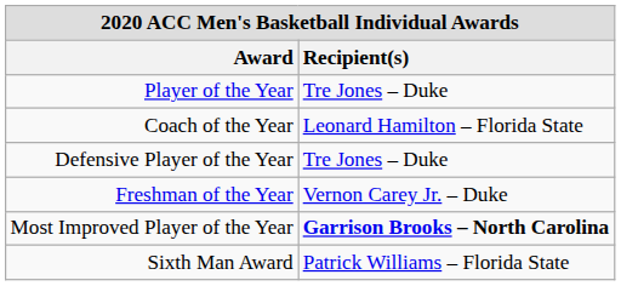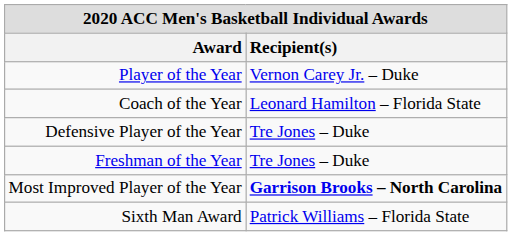Player of the Year | Recipient(s): Tre Jones – Duke -> Vernon Carey Jr. – Duke
Freshman of the Year | Recipient(s): Vernon Carey Jr. – Duke -> Tre Jones – Duke
